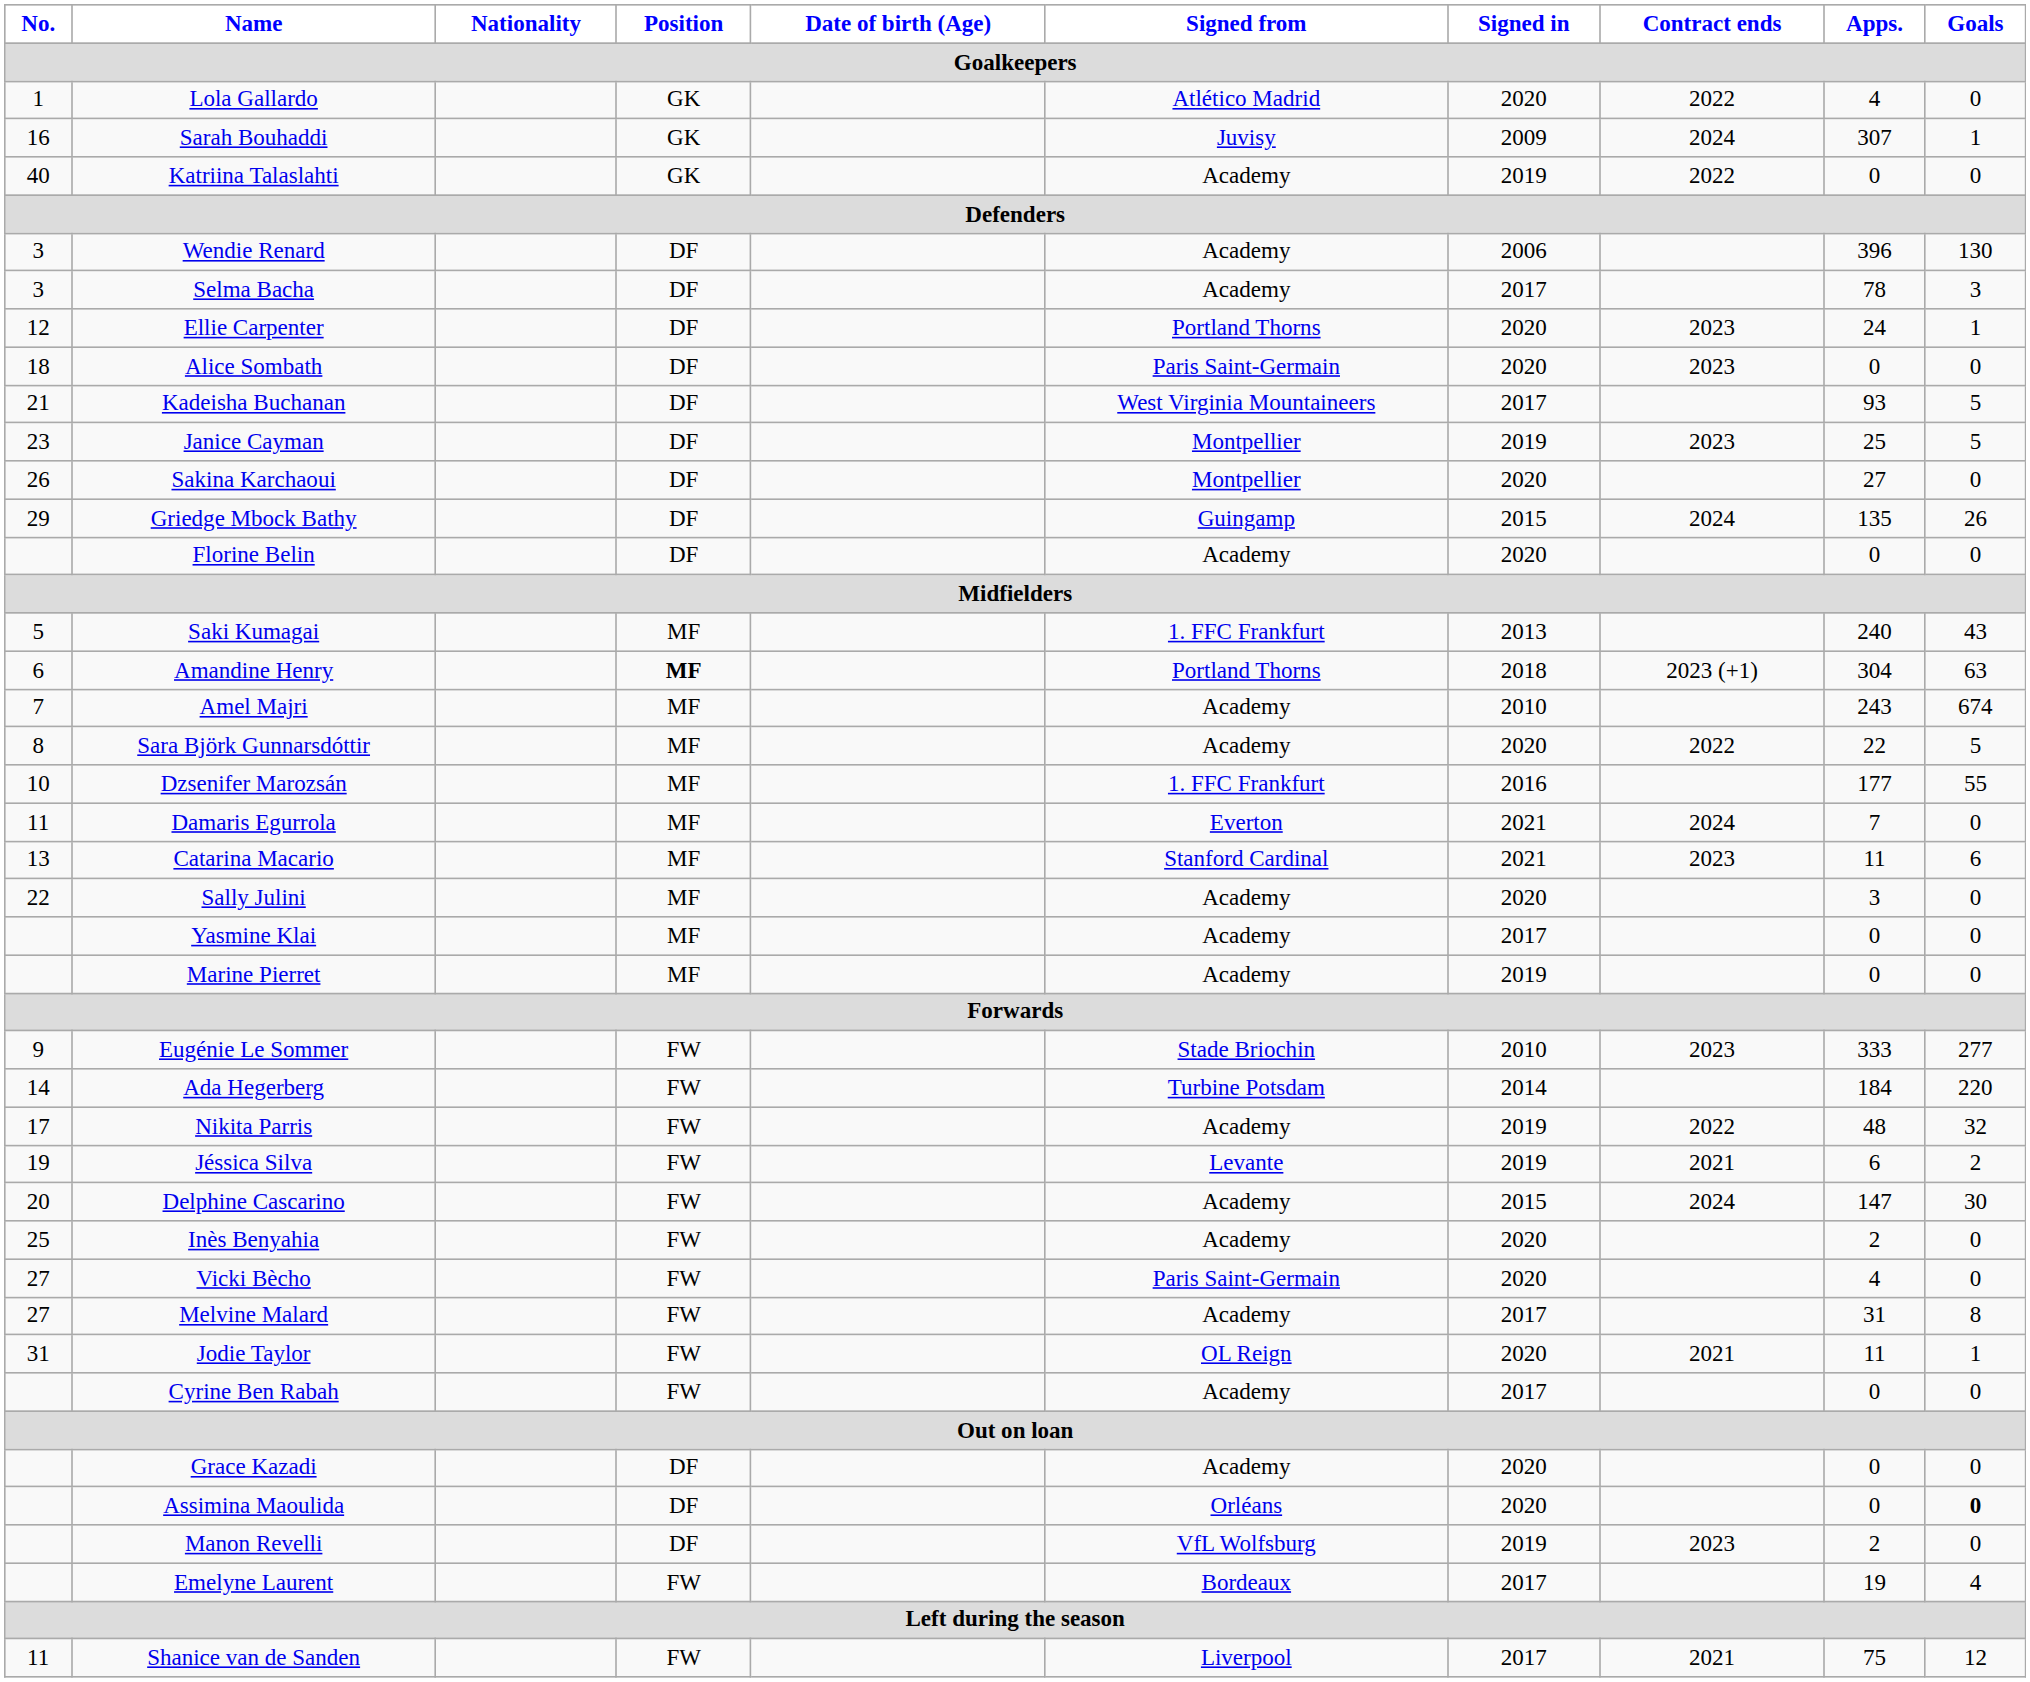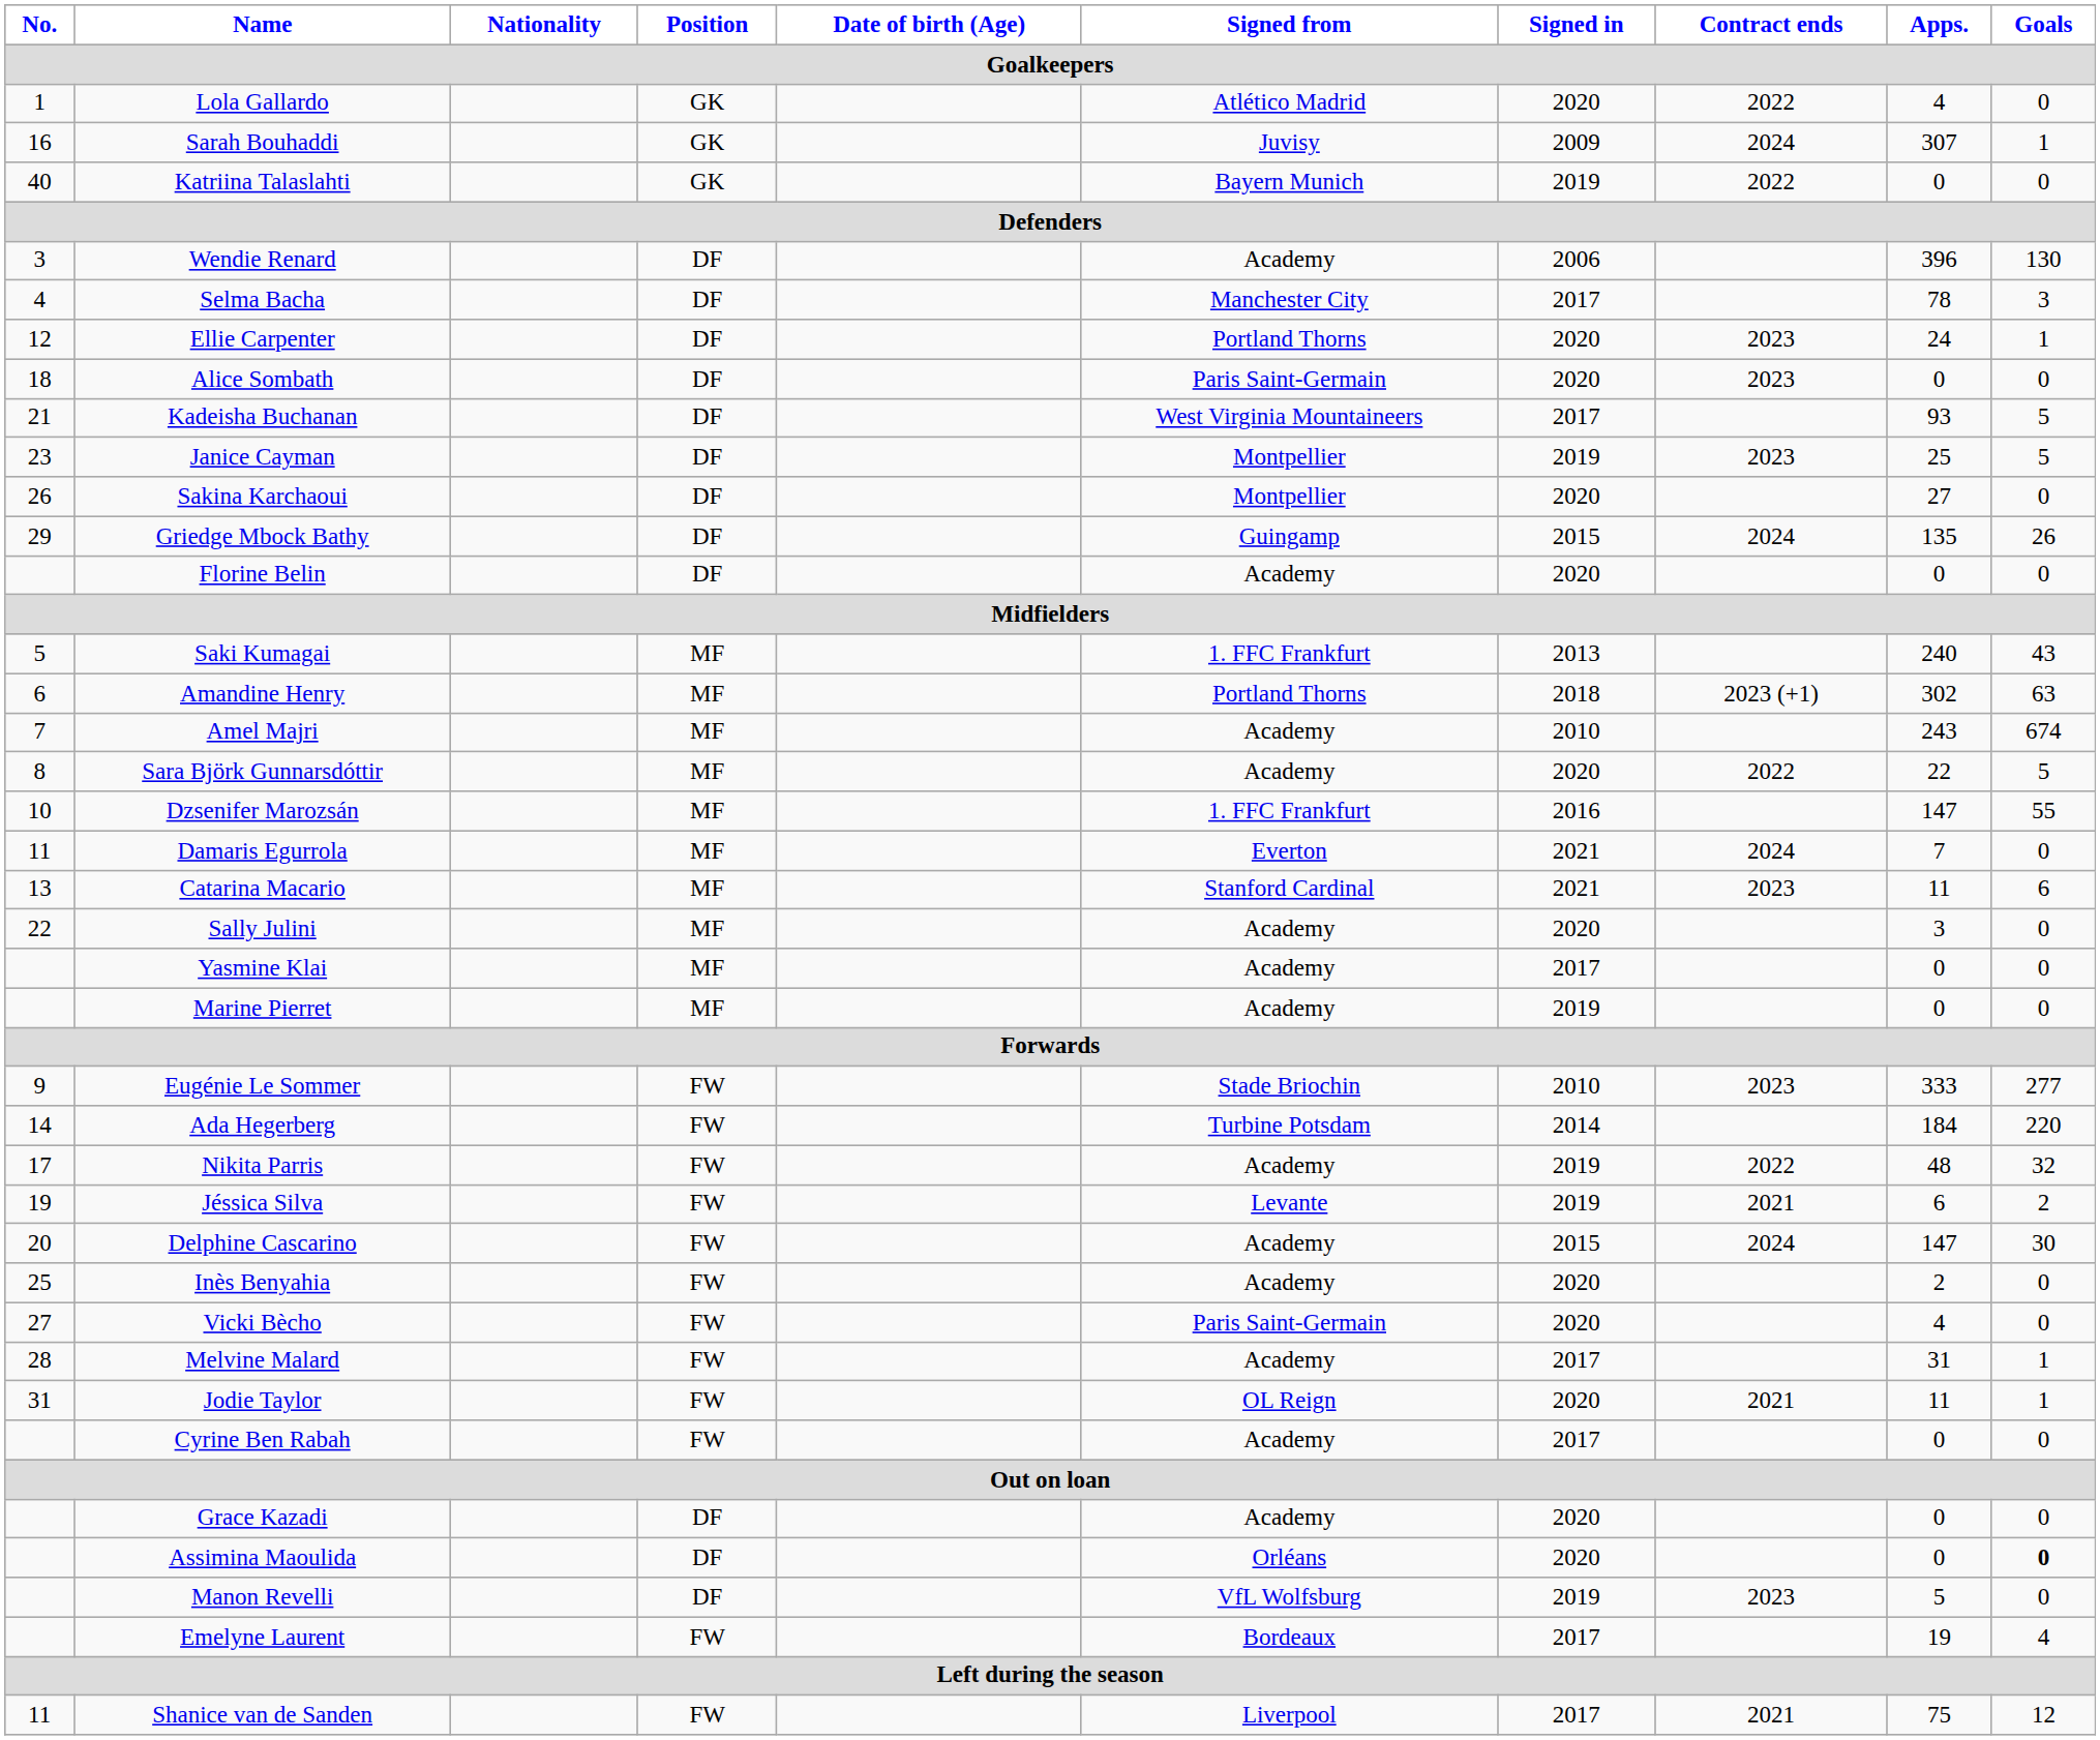Katriina Talaslahti | Signed from: Academy -> Bayern Munich
Selma Bacha | No.: 3 -> 4
Selma Bacha | Signed from: Academy -> Manchester City
Amandine Henry | Position: bold -> normal
Amandine Henry | Apps.: 304 -> 302
Dzsenifer Marozsán | Apps.: 177 -> 147
Melvine Malard | No.: 27 -> 28
Melvine Malard | Goals: 8 -> 1
Manon Revelli | Apps.: 2 -> 5
